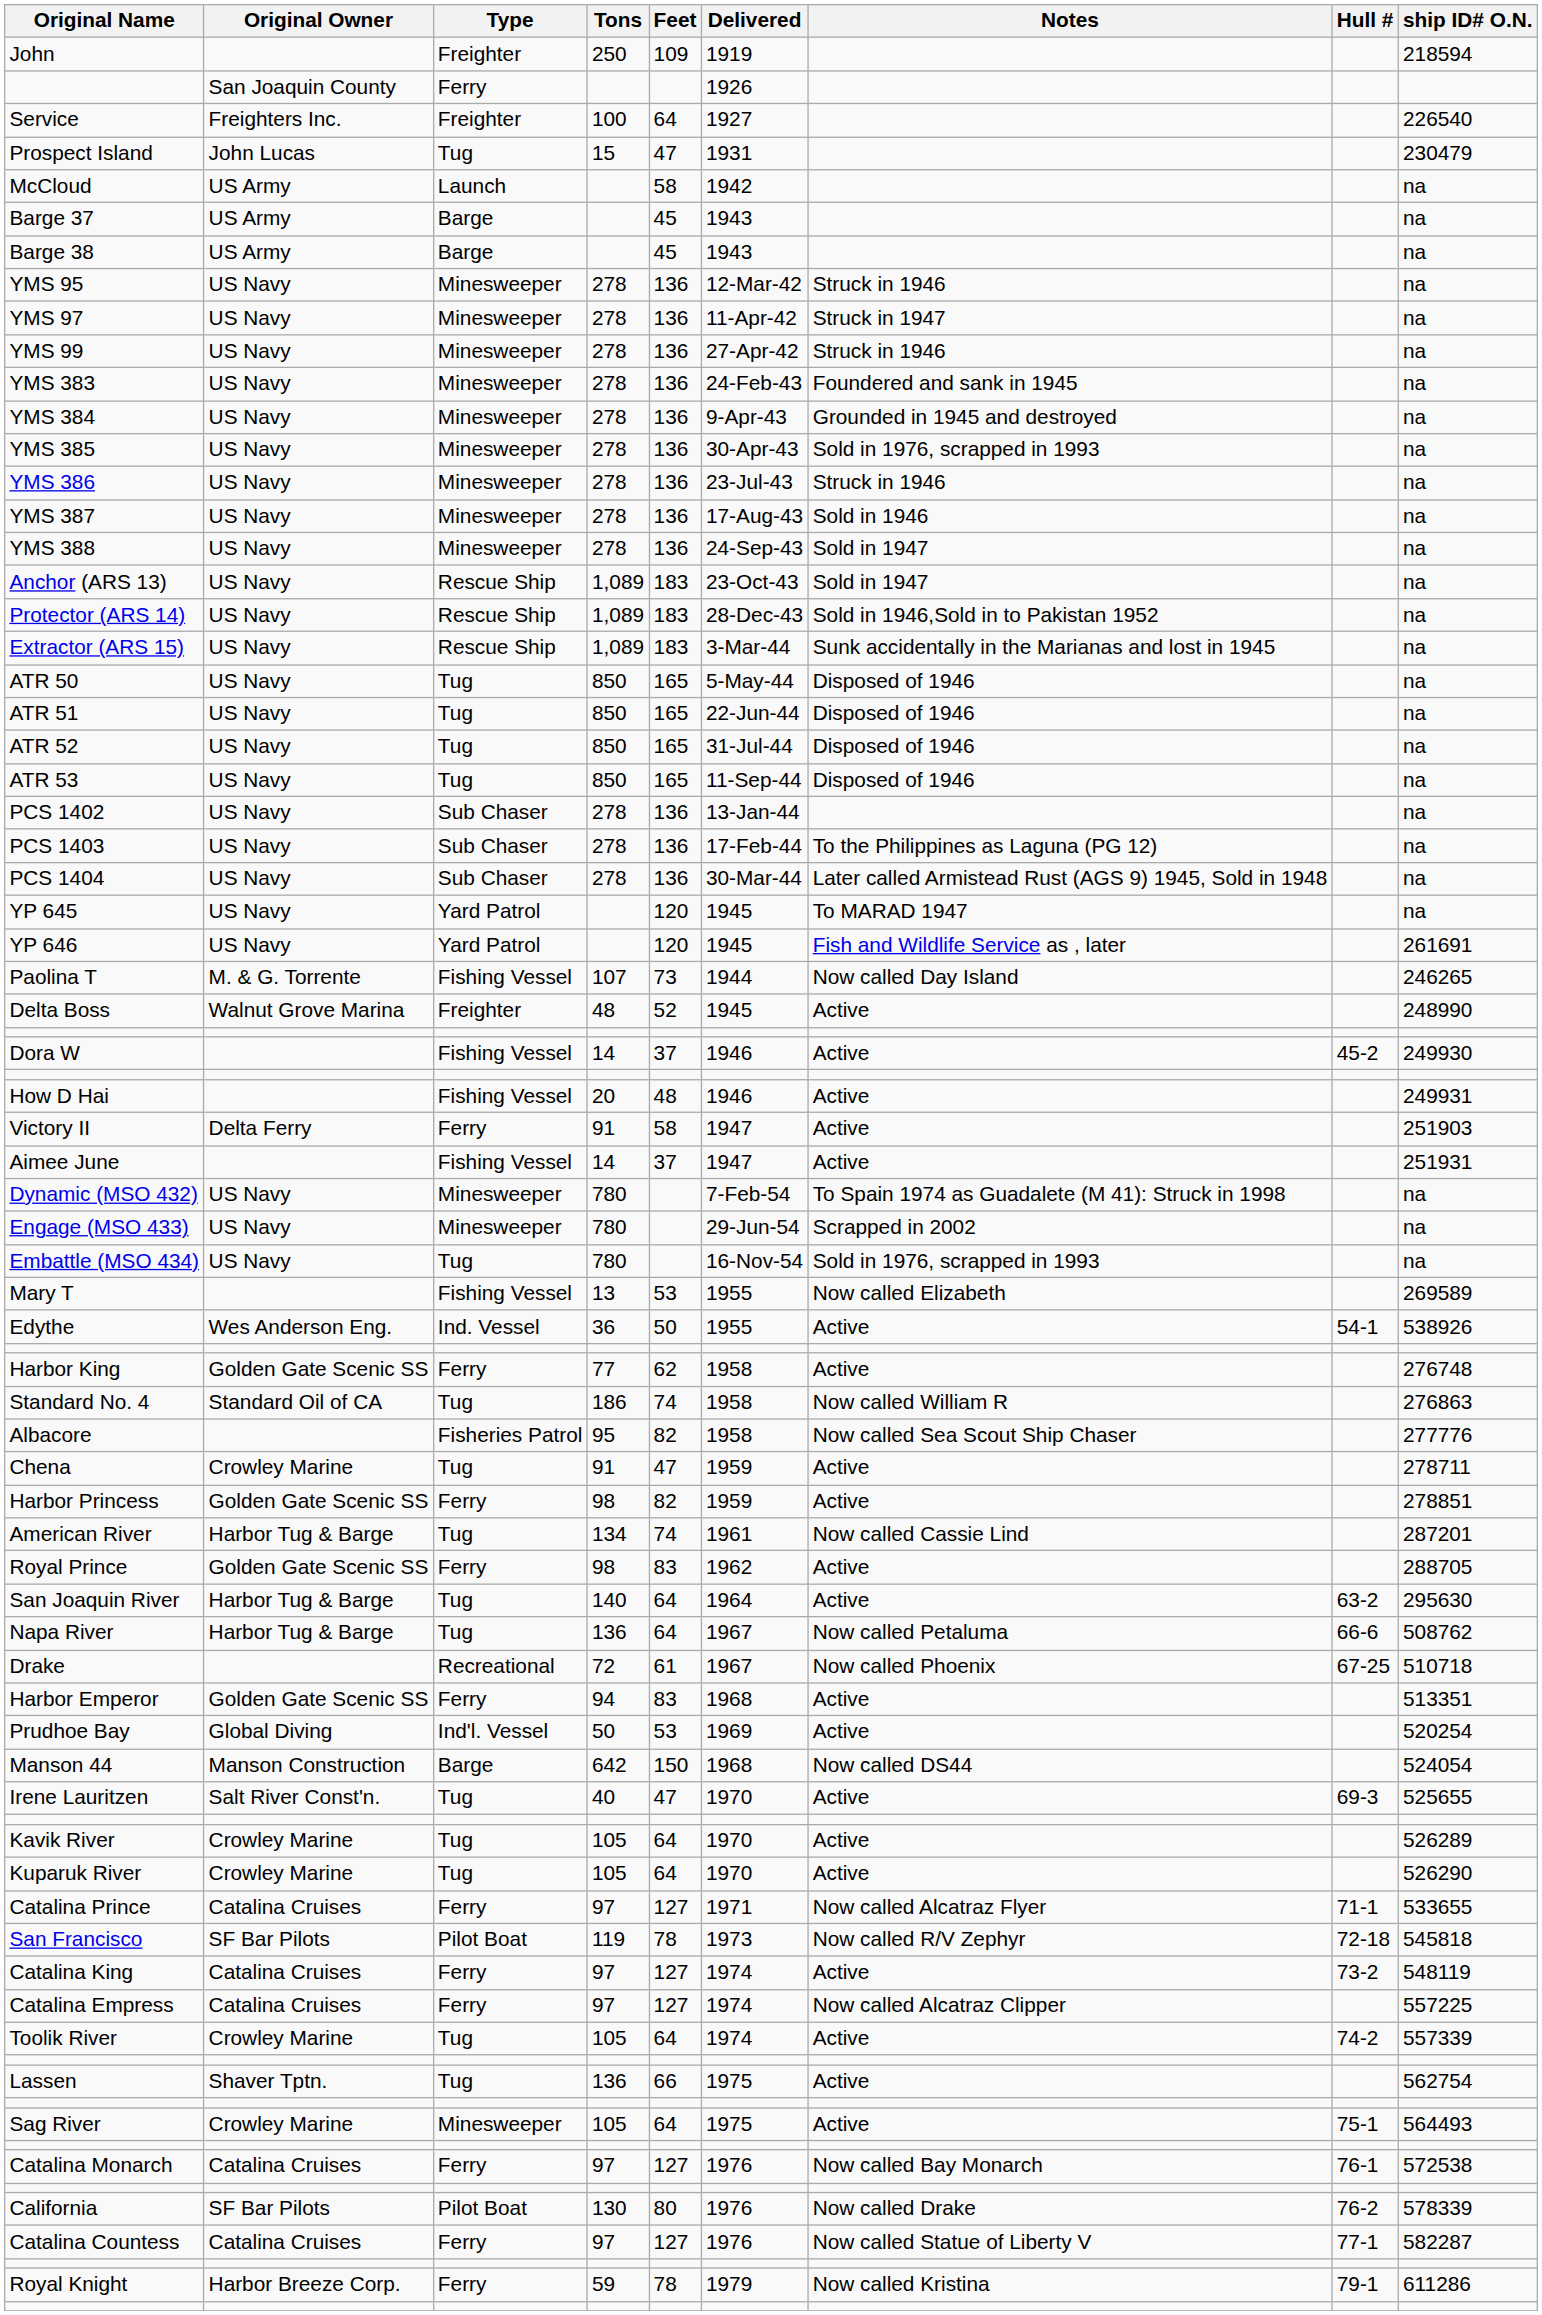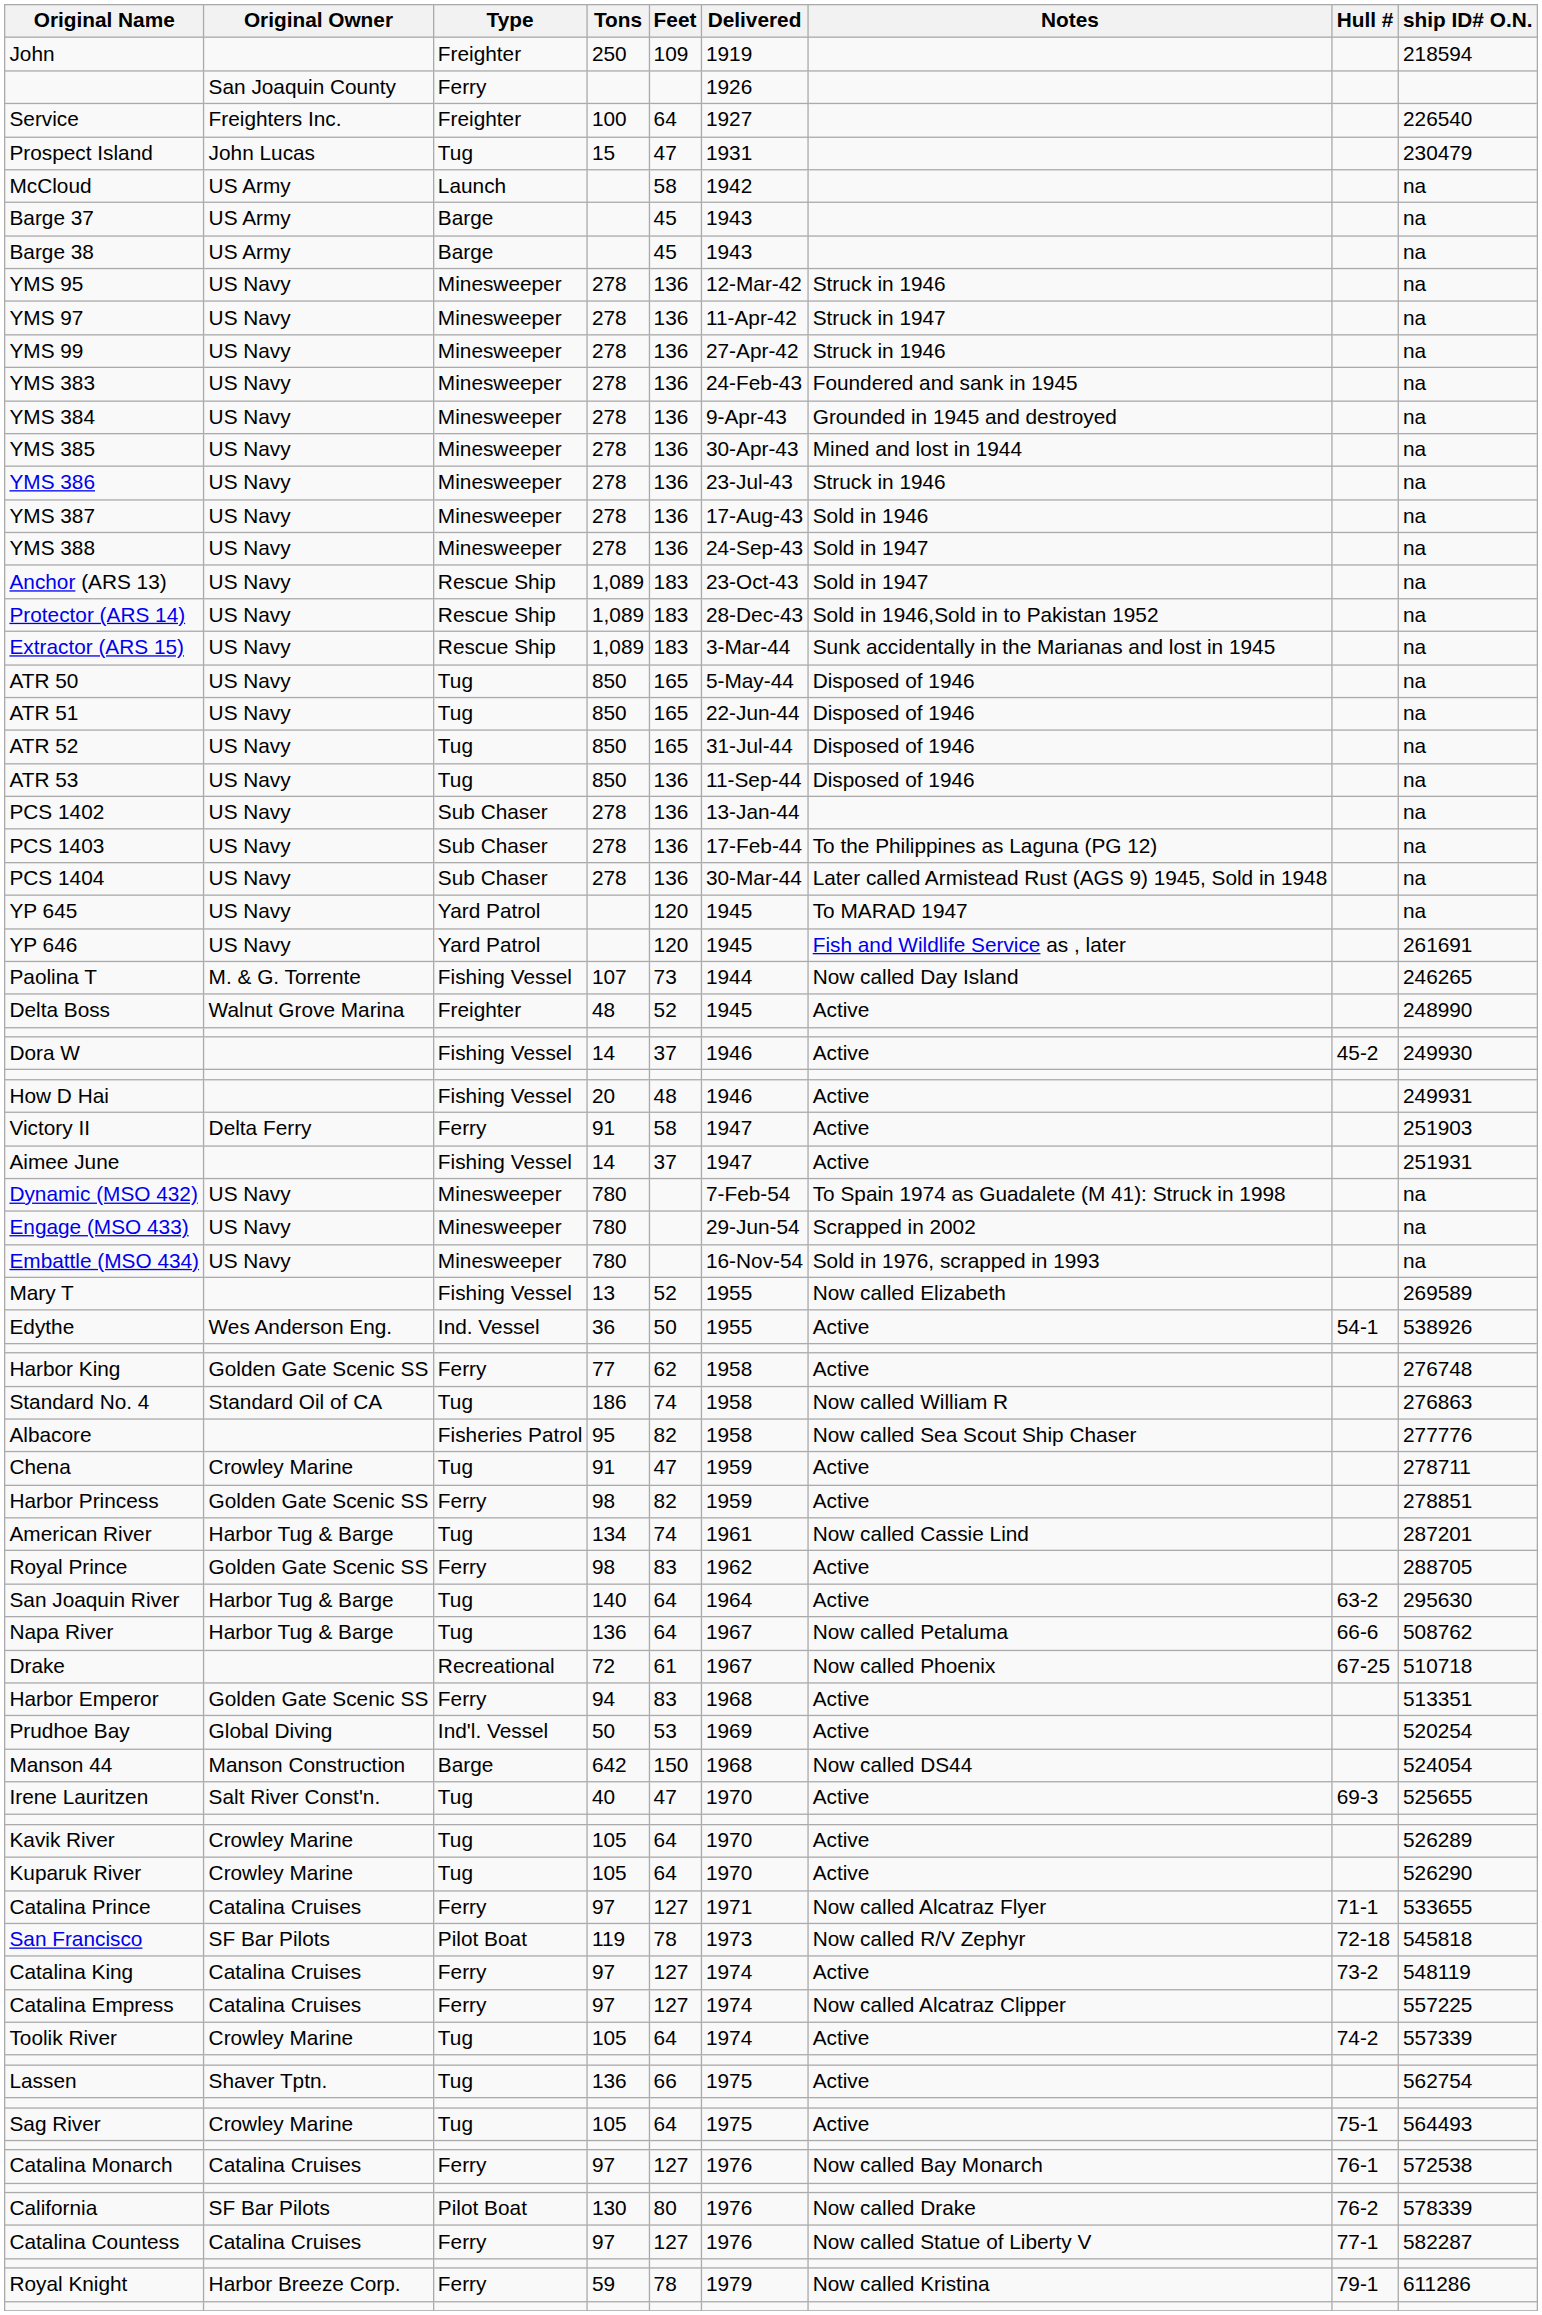YMS 385 | Notes: Sold in 1976, scrapped in 1993 -> Mined and lost in 1944
ATR 53 | Feet: 165 -> 136
Embattle (MSO 434) | Type: Tug -> Minesweeper
Mary T | Feet: 53 -> 52
Sag River | Type: Minesweeper -> Tug
